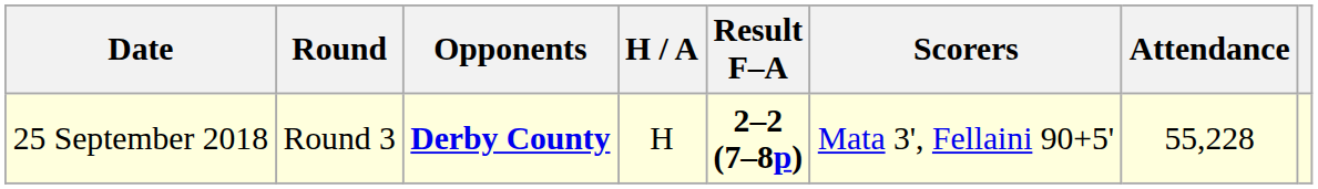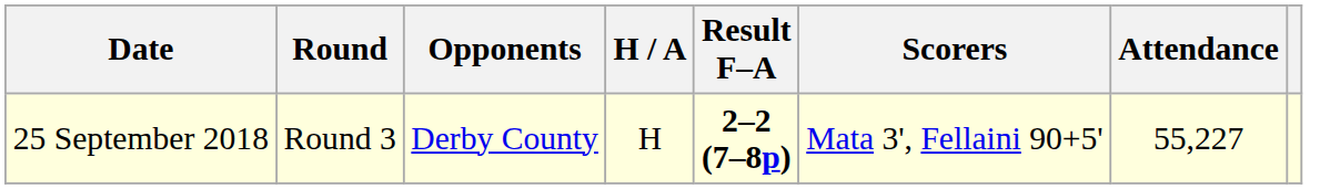25 September 2018 | Opponents: bold -> normal
25 September 2018 | Attendance: 55,228 -> 55,227
